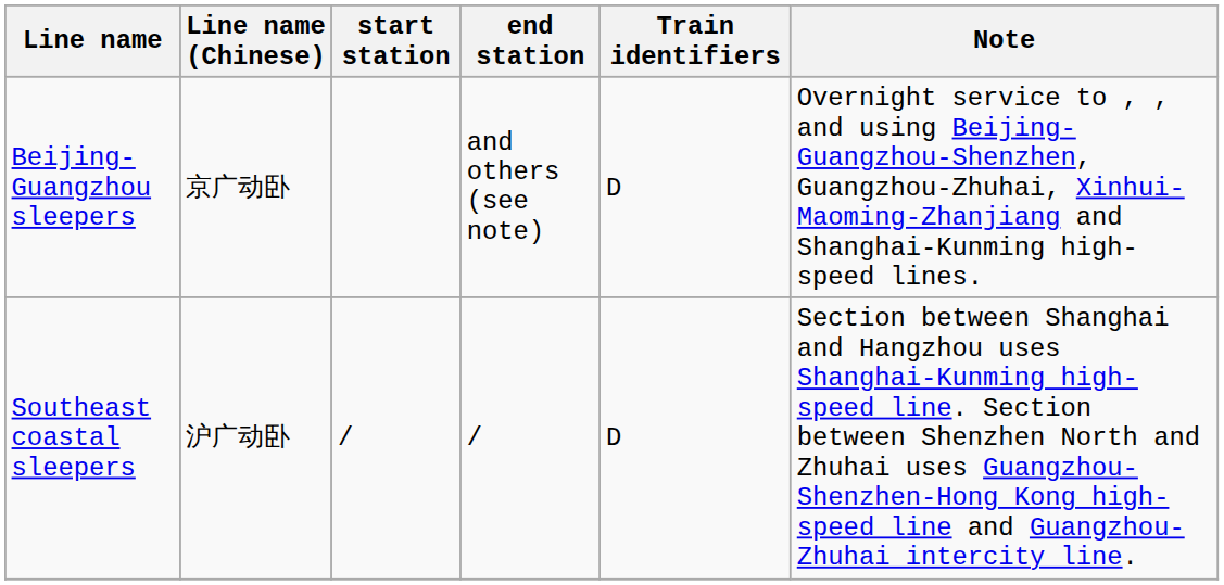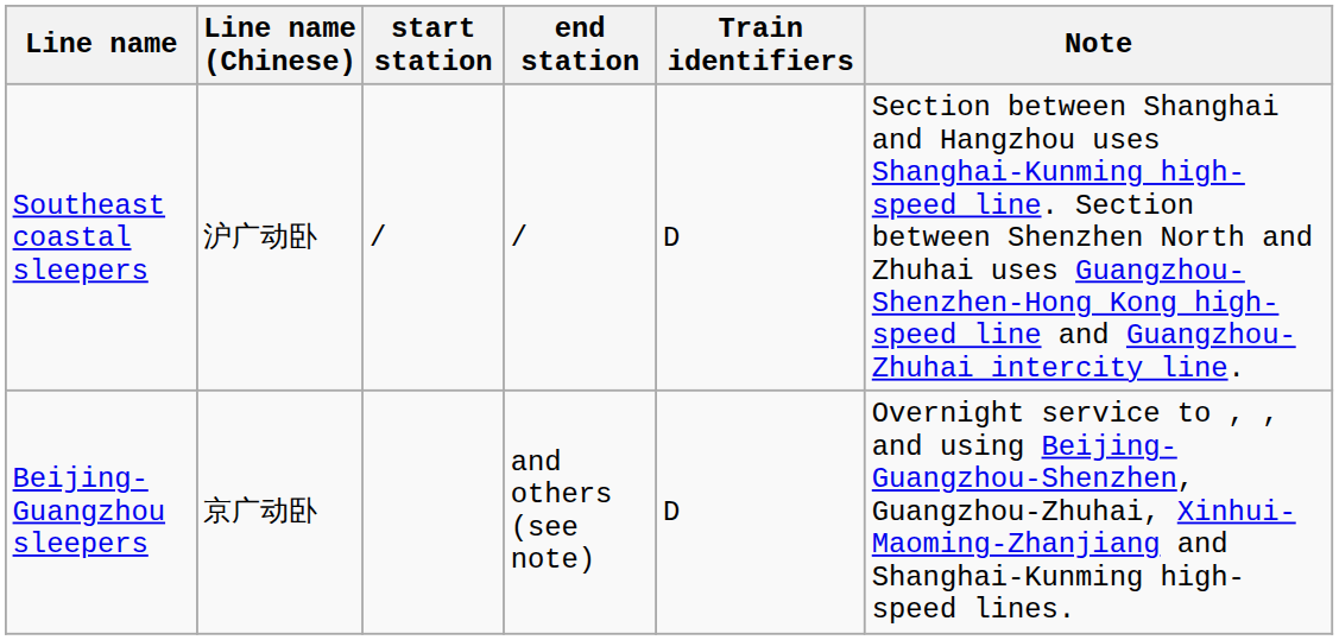rows swapped: Southeast coastal sleepers <-> Beijing-Guangzhou sleepers
